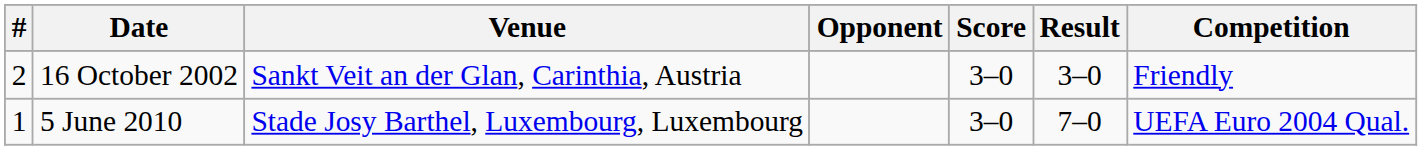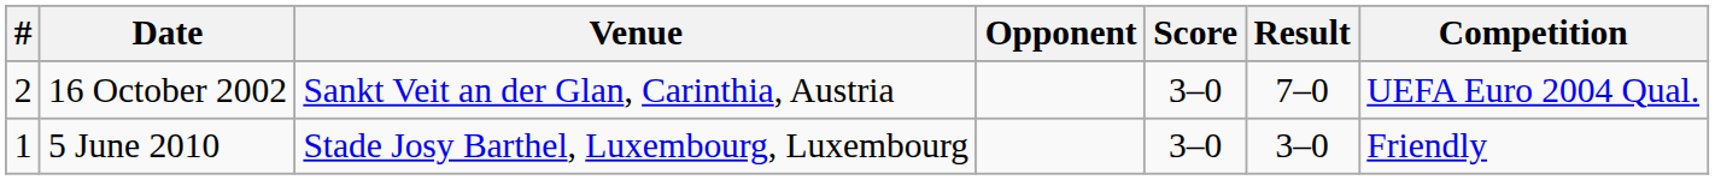16 October 2002 | Result: 3–0 -> 7–0
16 October 2002 | Competition: Friendly -> UEFA Euro 2004 Qual.
5 June 2010 | Result: 7–0 -> 3–0
5 June 2010 | Competition: UEFA Euro 2004 Qual. -> Friendly
